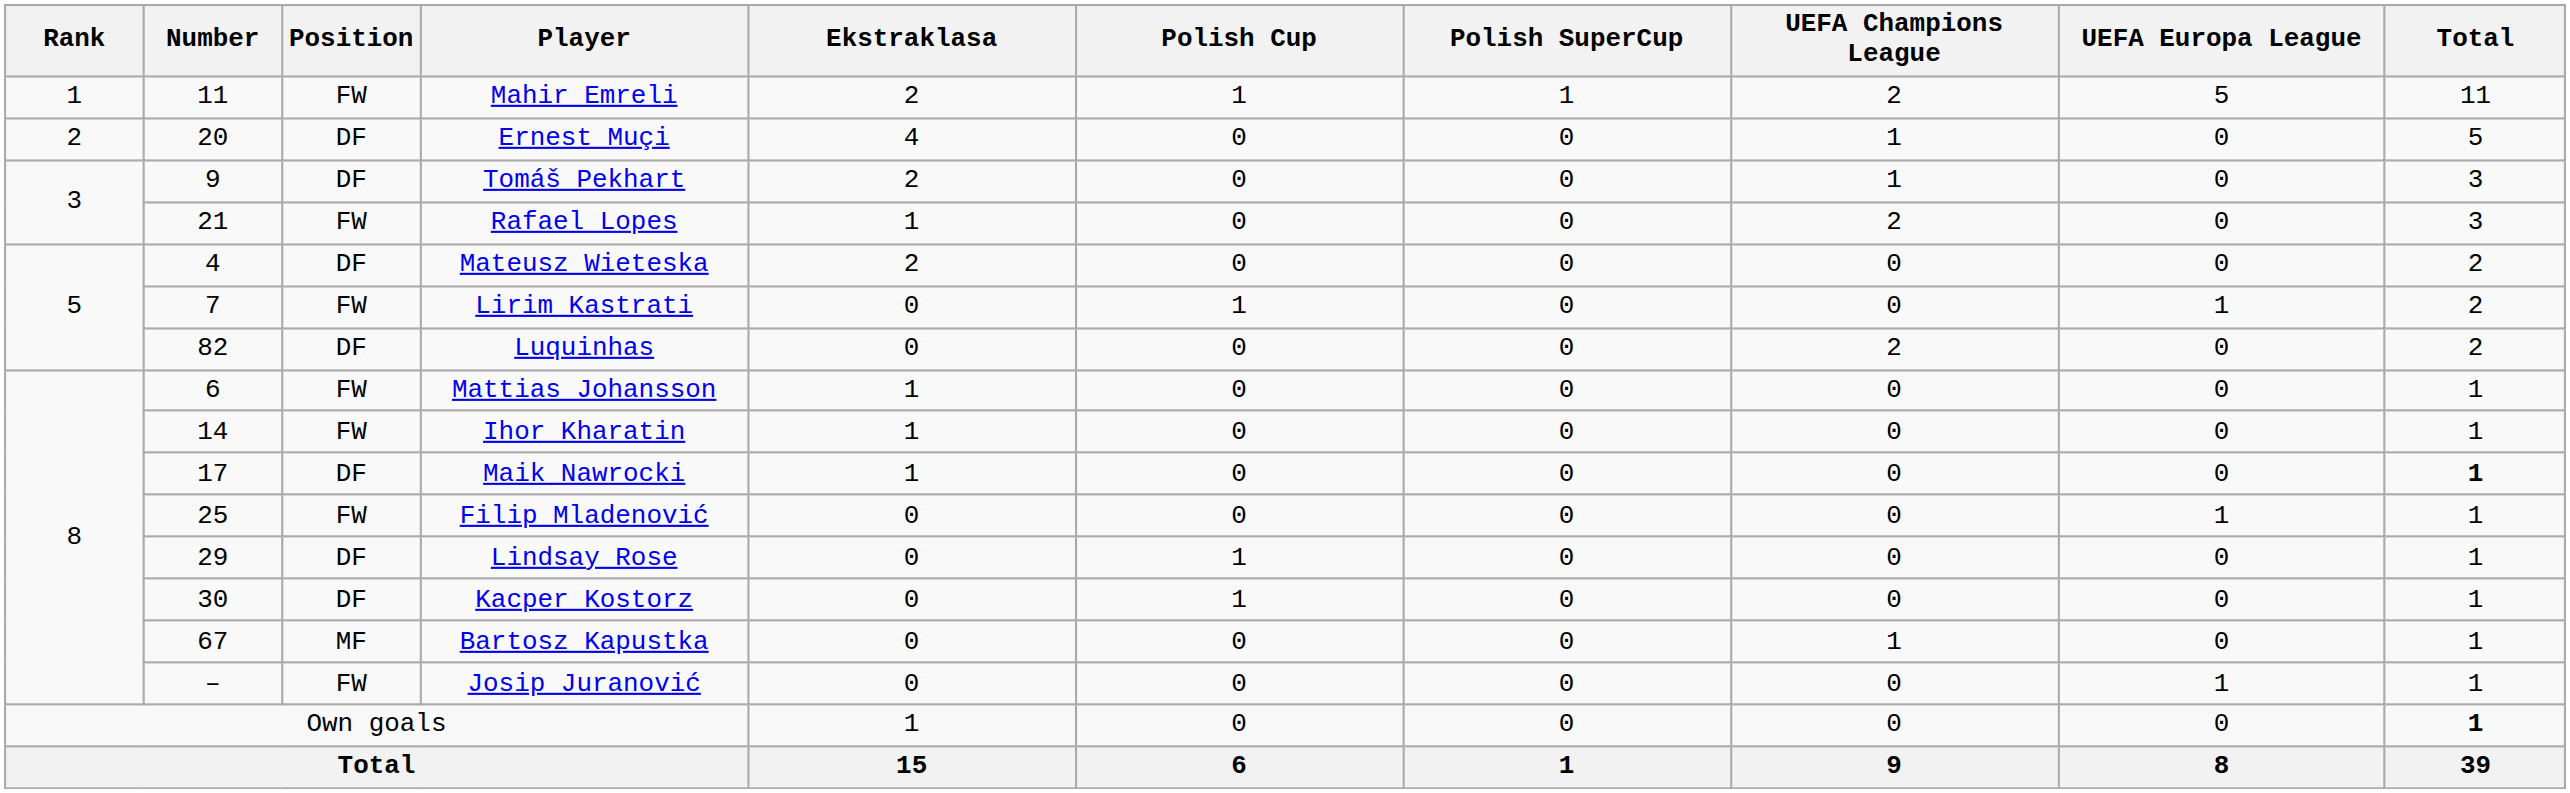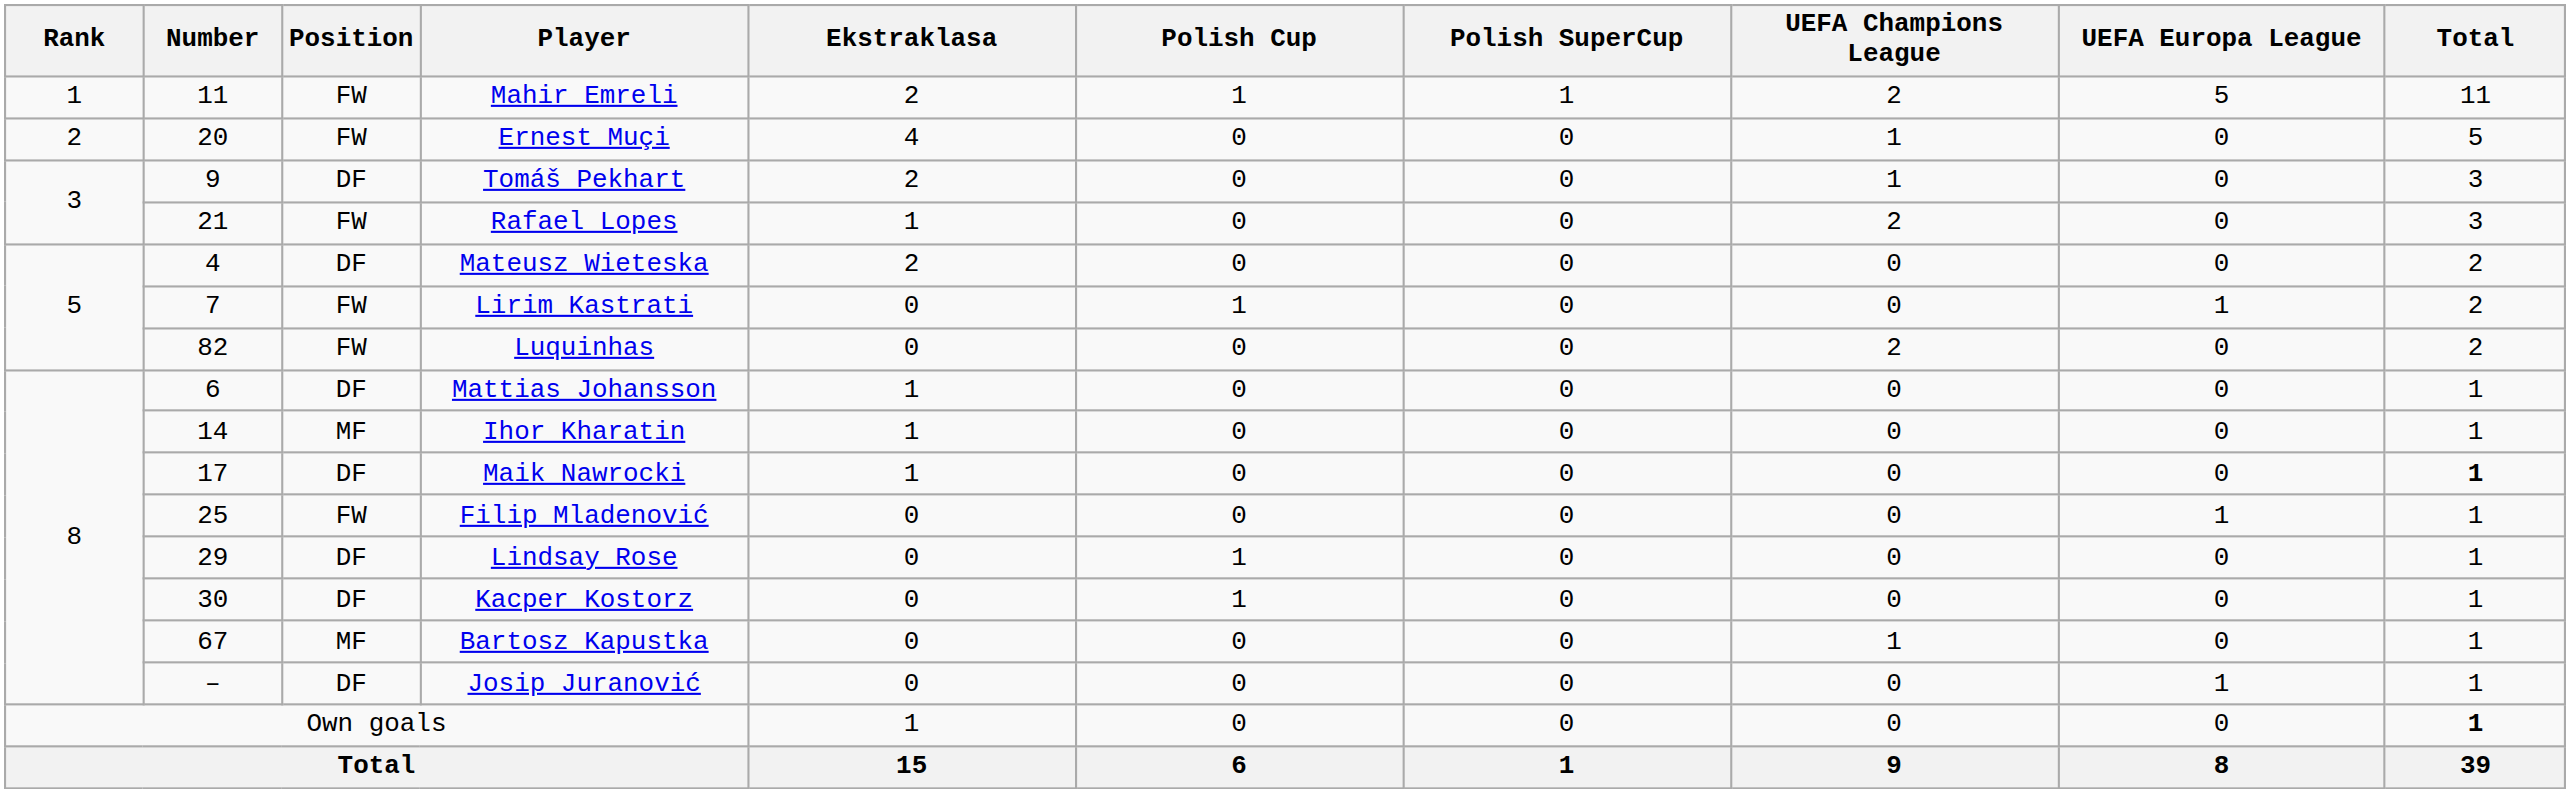Ernest Muçi | Position: DF -> FW
Luquinhas | Position: DF -> FW
Mattias Johansson | Position: FW -> DF
Ihor Kharatin | Position: FW -> MF
Josip Juranović | Position: FW -> DF
